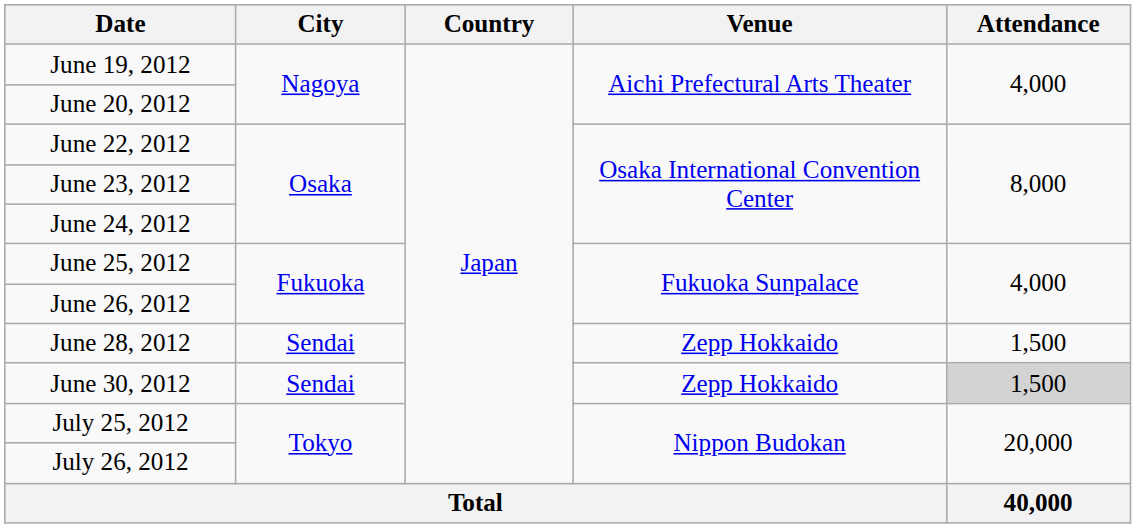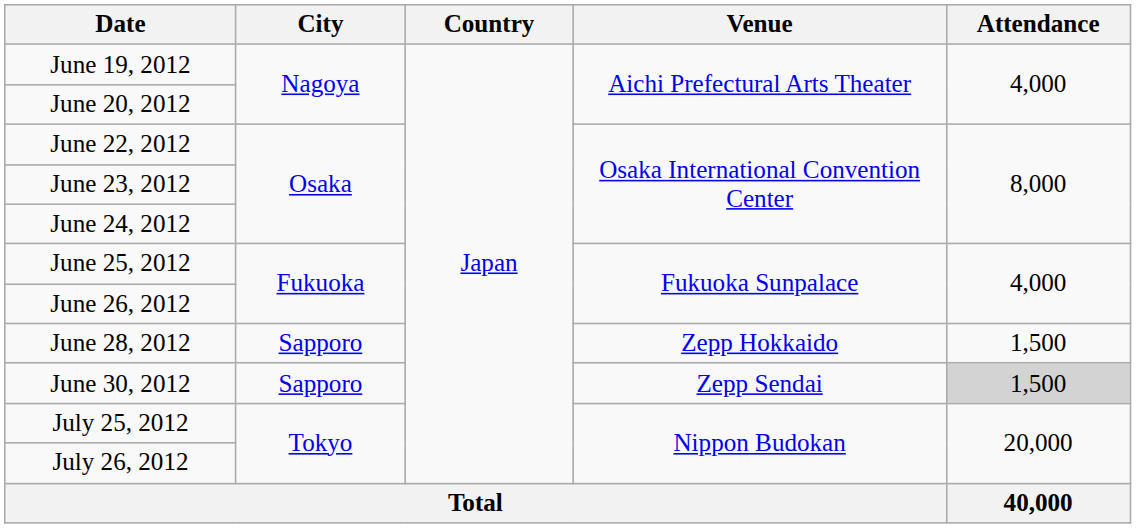June 28, 2012 | City: Sendai -> Sapporo
June 30, 2012 | City: Sendai -> Sapporo
June 30, 2012 | Venue: Zepp Hokkaido -> Zepp Sendai
